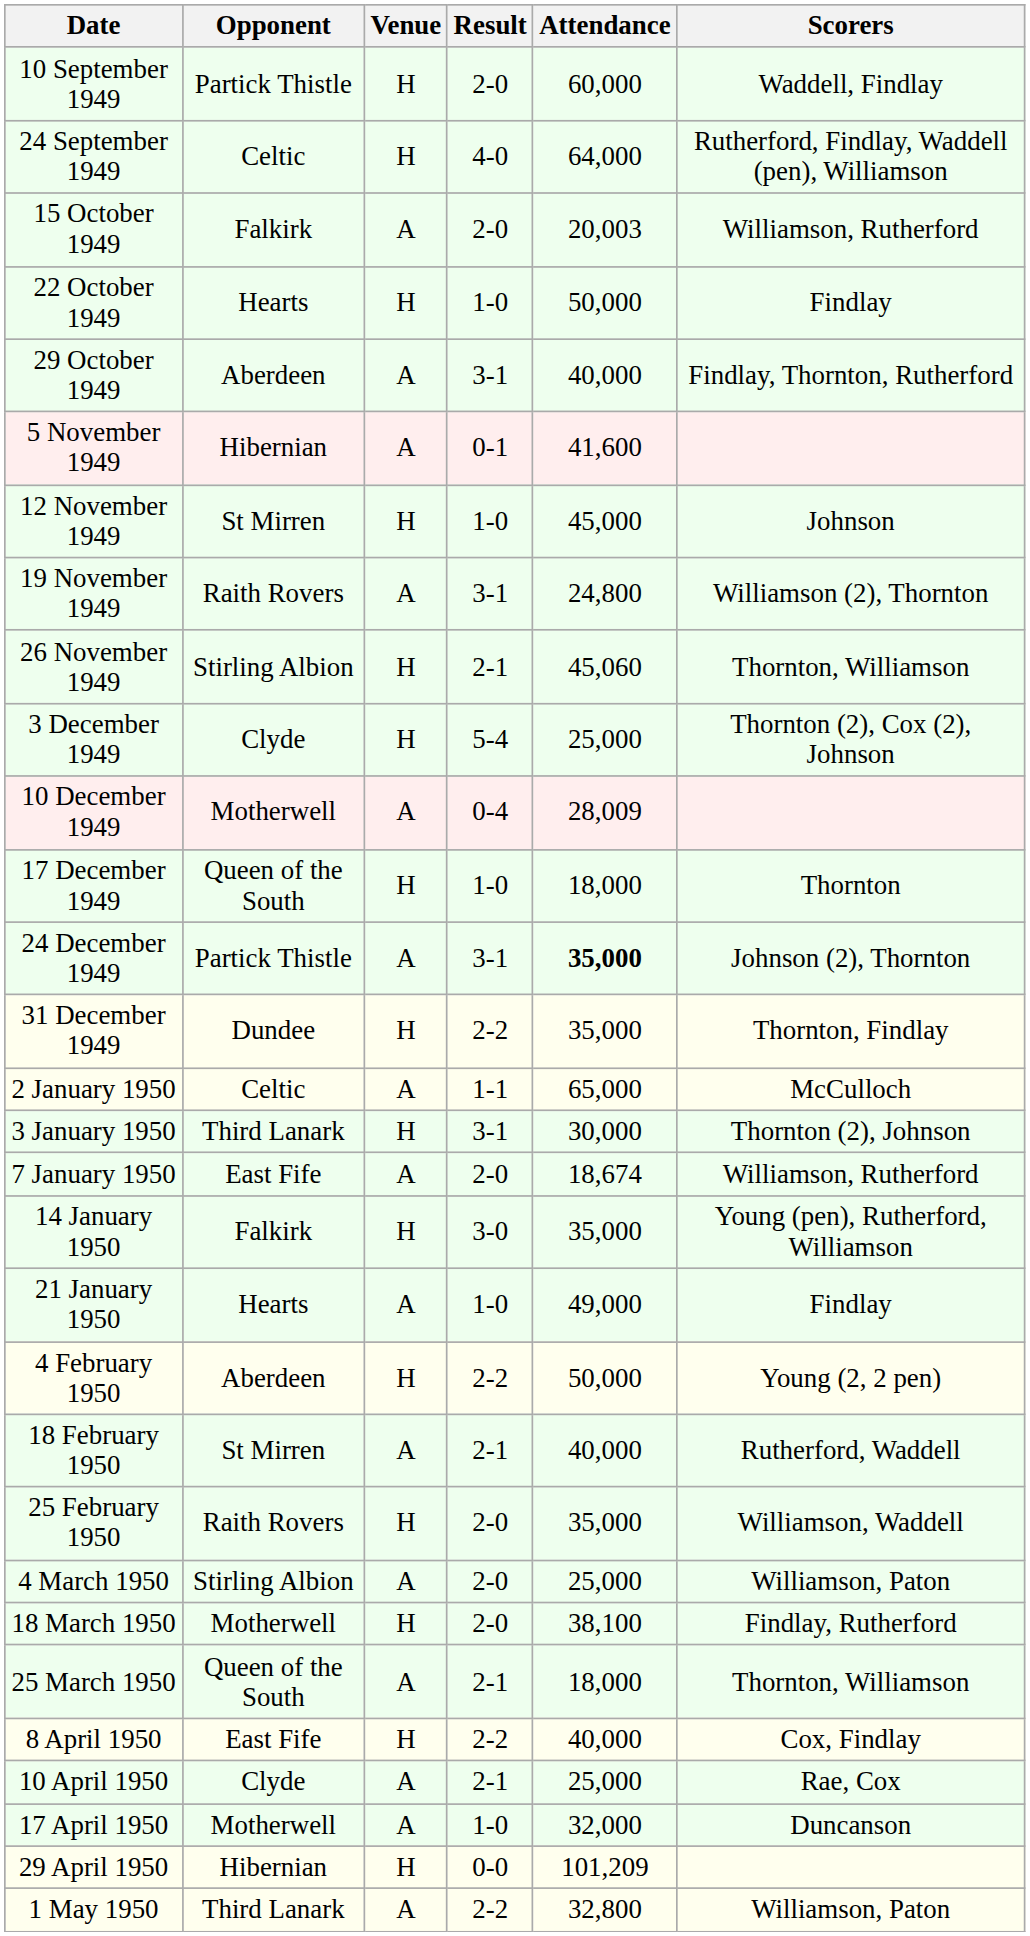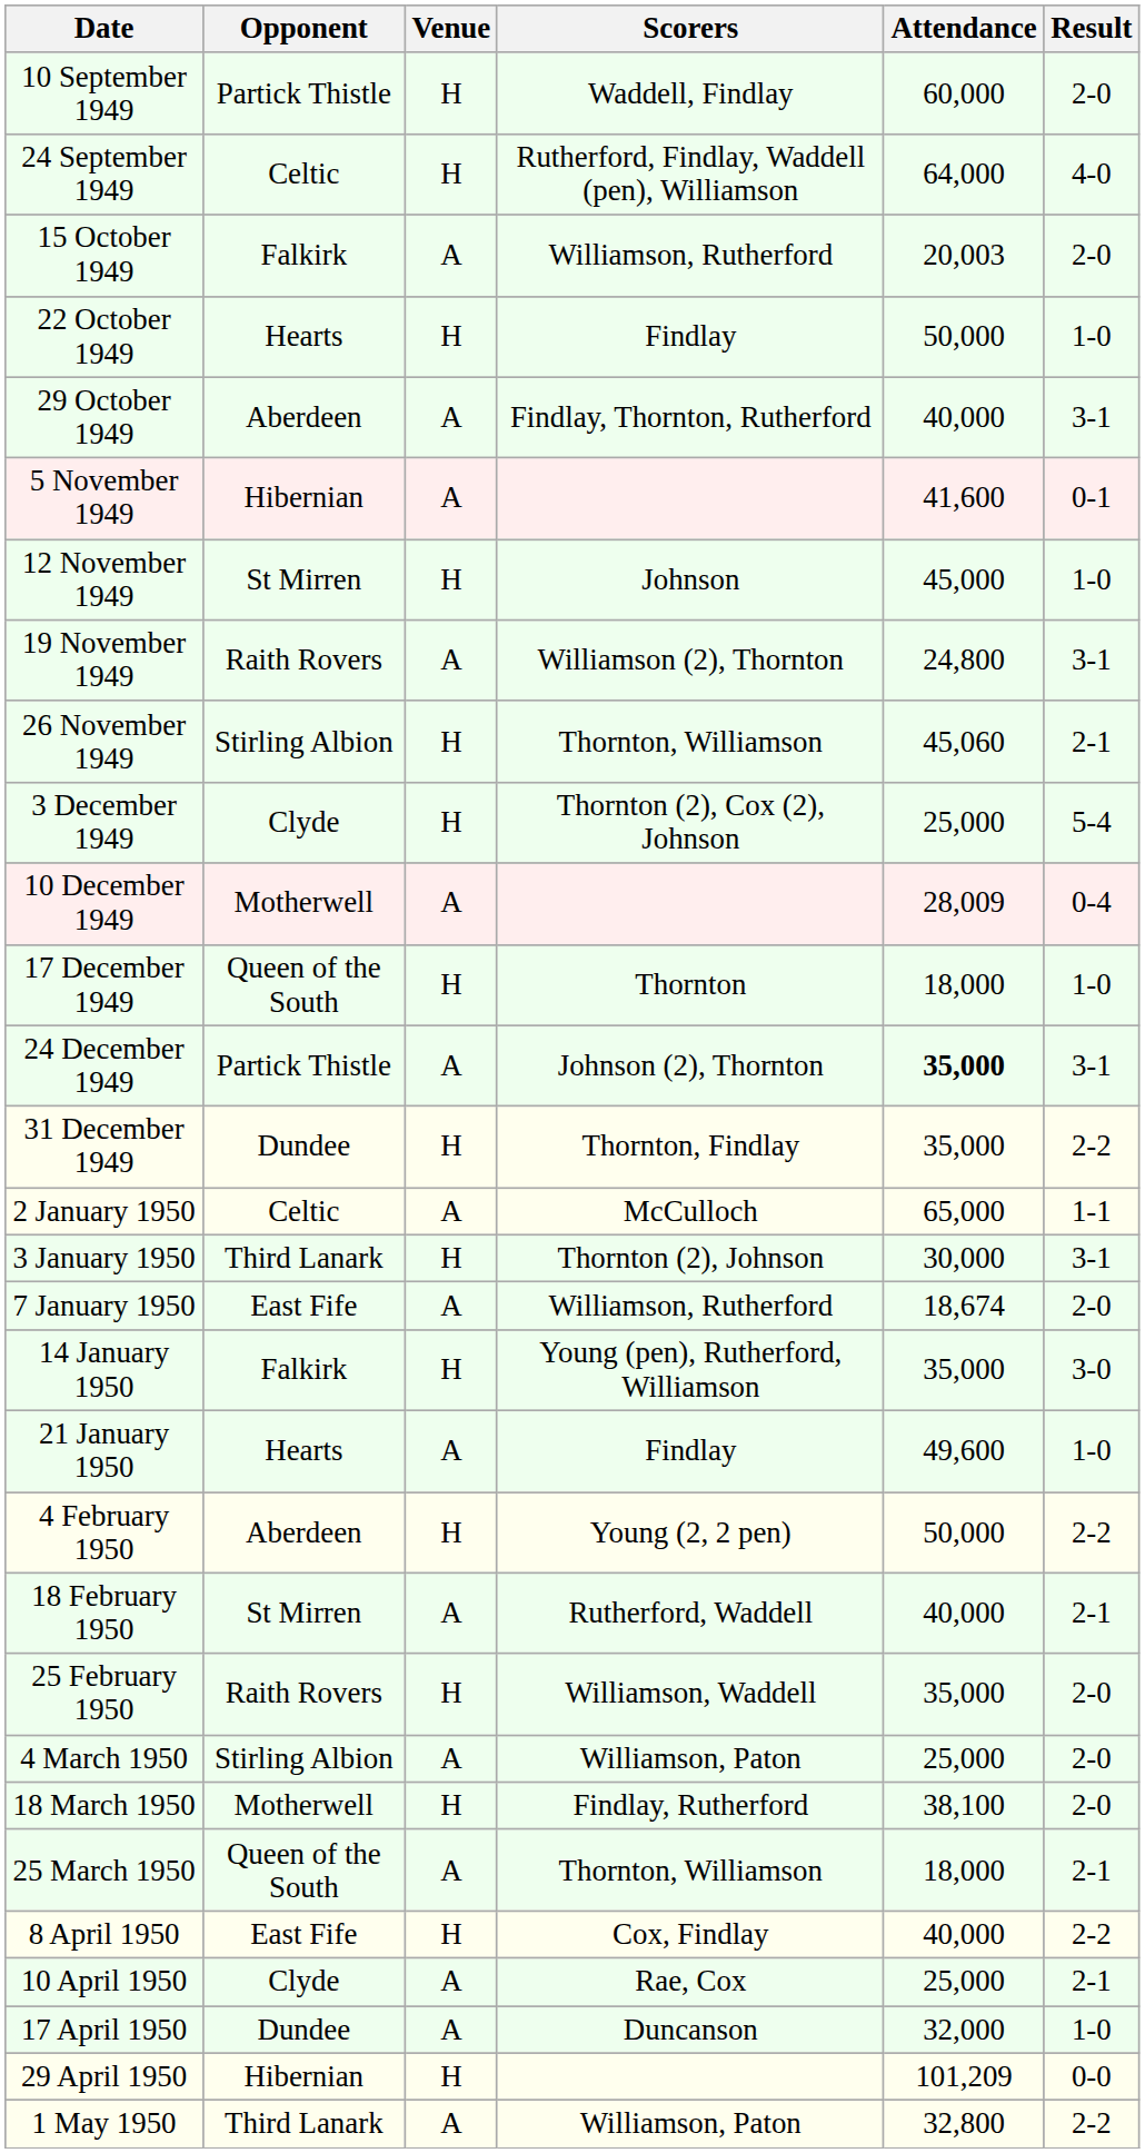columns swapped: Result <-> Scorers
21 January 1950 | Attendance: 49,000 -> 49,600
17 April 1950 | Opponent: Motherwell -> Dundee
